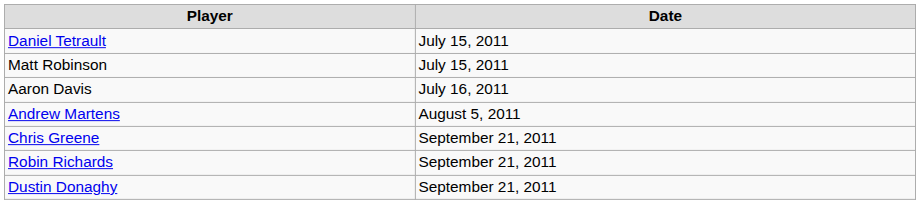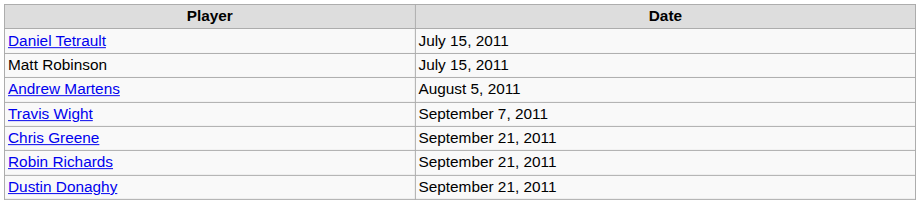- row: Aaron Davis | July 16, 2011
+ row: Travis Wight | September 7, 2011
